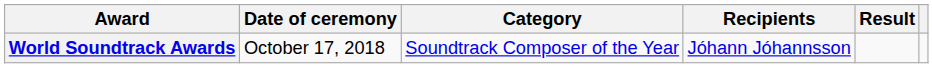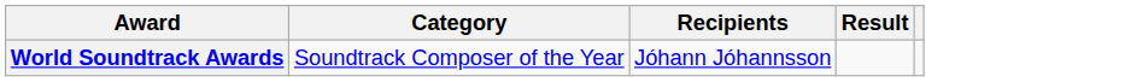- column: Date of ceremony | October 17, 2018
